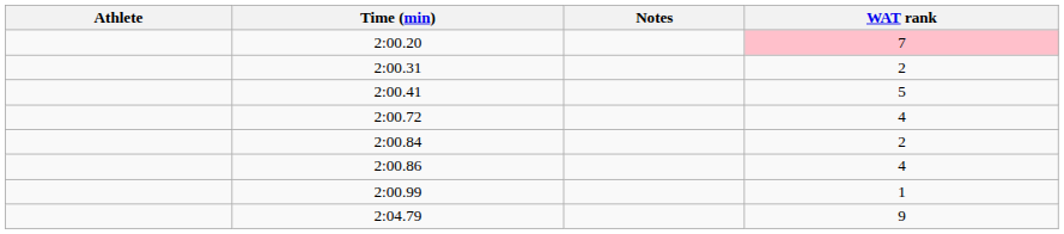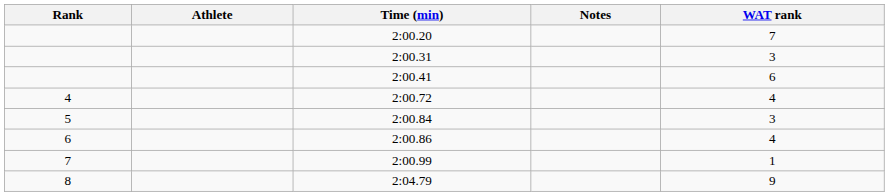+ column: Rank | 4 | 5 | 6 | 7 | 8
2:00.20 | WAT rank: pink background -> no background
2:00.31 | WAT rank: 2 -> 3
2:00.41 | WAT rank: 5 -> 6
2:00.84 | WAT rank: 2 -> 3
